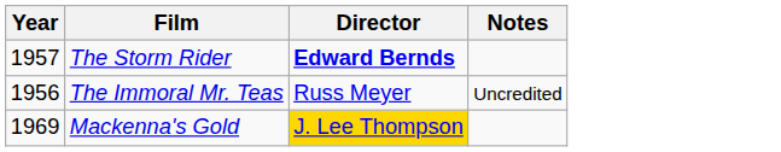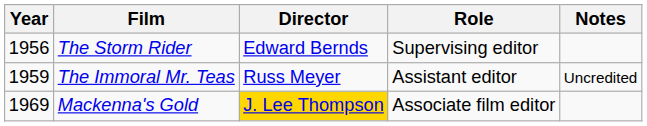+ column: Role | Supervising editor | Assistant editor | Associate film editor
The Storm Rider | Year: 1957 -> 1956
The Storm Rider | Director: bold -> normal
The Immoral Mr. Teas | Year: 1956 -> 1959
